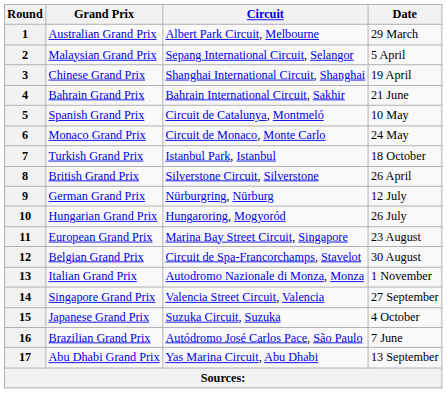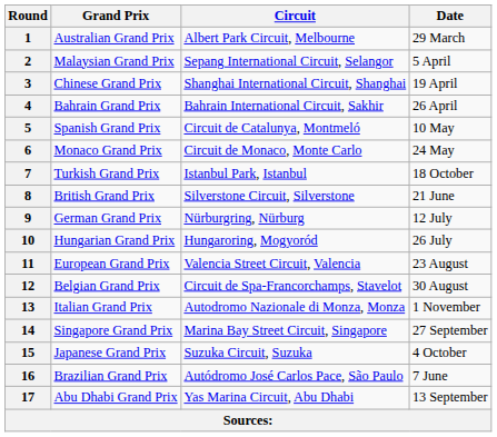4 | Date: 21 June -> 26 April
8 | Date: 26 April -> 21 June
11 | Circuit: Marina Bay Street Circuit, Singapore -> Valencia Street Circuit, Valencia
14 | Circuit: Valencia Street Circuit, Valencia -> Marina Bay Street Circuit, Singapore
